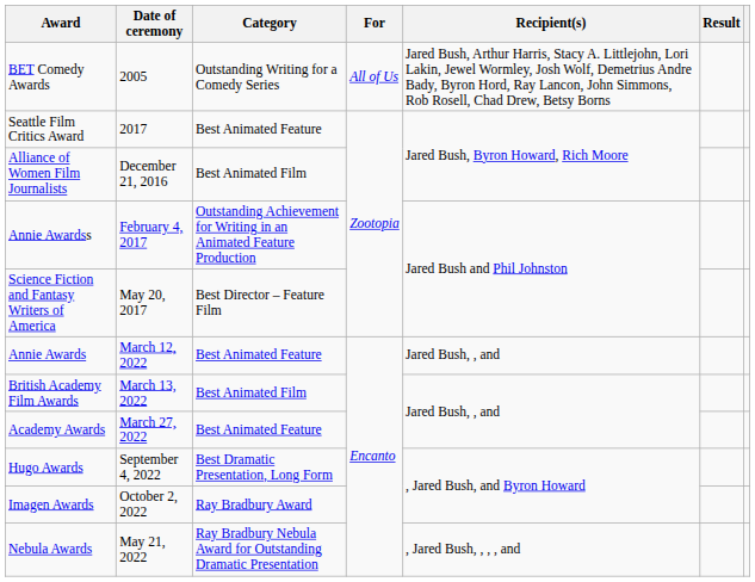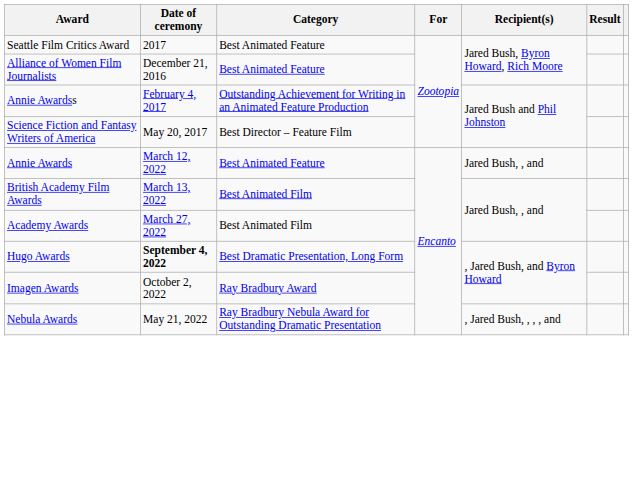- row: BET Comedy Awards | 2005 | Outstanding Writing for a Comedy Series | All of Us | Jared Bush, Arthur Harris, Stacy A. Littlejohn, Lori Lakin, Jewel Wormley, Josh Wolf, Demetrius Andre Bady, Byron Hord, Ray Lancon, John Simmons, Rob Rosell, Chad Drew, Betsy Borns
Alliance of Women Film Journalists | Category: Best Animated Film -> Best Animated Feature
Academy Awards | Category: Best Animated Feature -> Best Animated Film
Hugo Awards | Date of ceremony: normal -> bold
